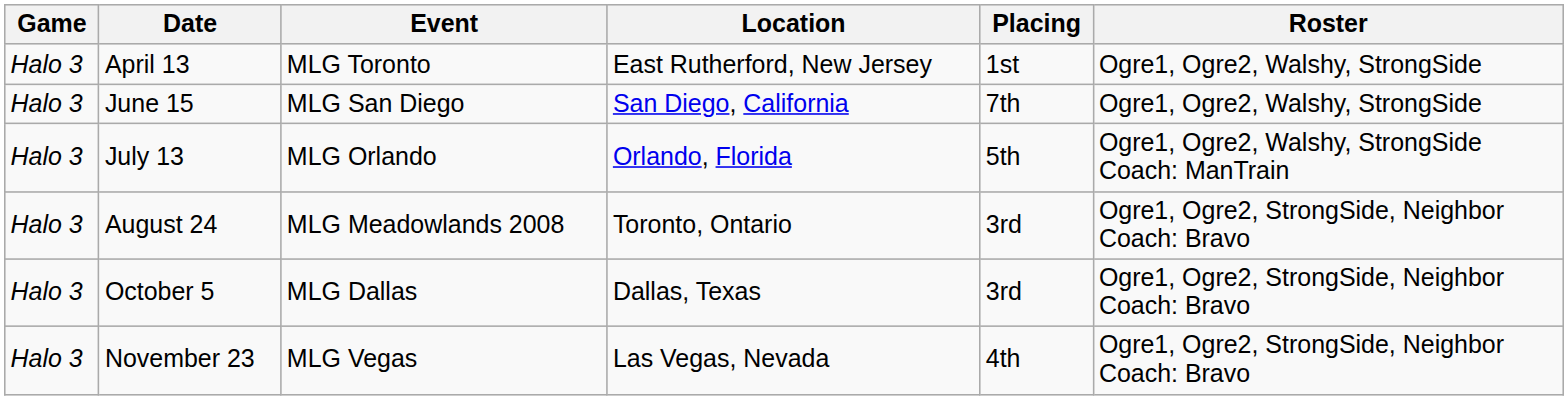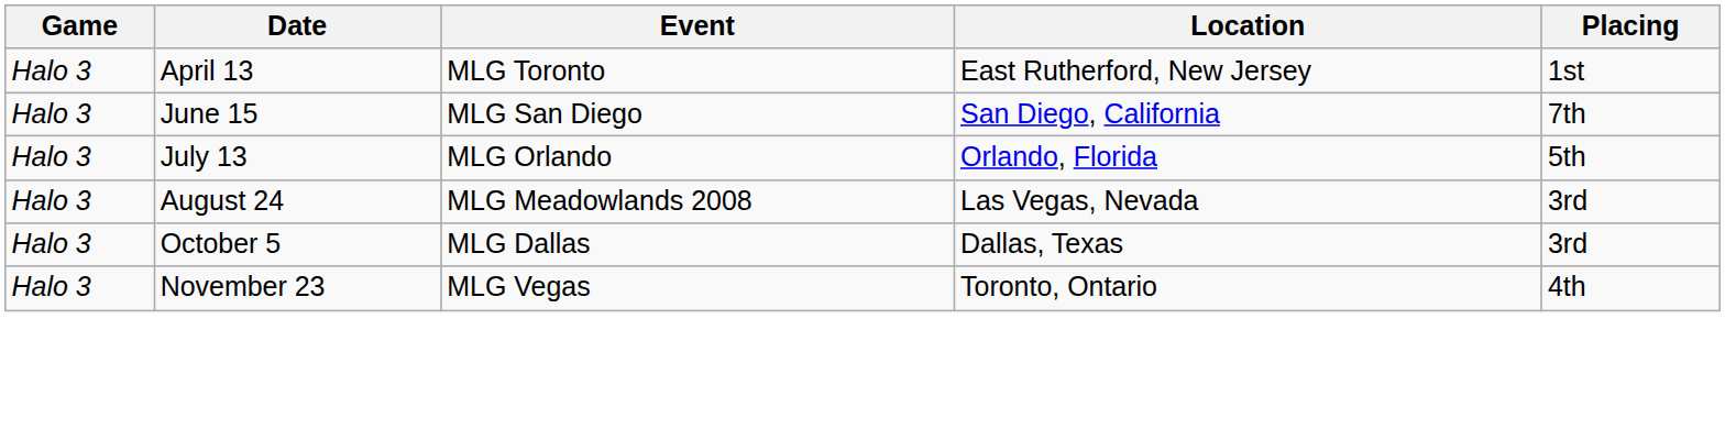- column: Roster | Ogre1, Ogre2, Walshy, StrongSide | Ogre1, Ogre2, Walshy, StrongSide | Ogre1, Ogre2, Walshy, StrongSide Coach: ManTrain | Ogre1, Ogre2, StrongSide, Neighbor Coach: Bravo | Ogre1, Ogre2, StrongSide, Neighbor Coach: Bravo | Ogre1, Ogre2, StrongSide, Neighbor Coach: Bravo
August 24 | Location: Toronto, Ontario -> Las Vegas, Nevada
November 23 | Location: Las Vegas, Nevada -> Toronto, Ontario
